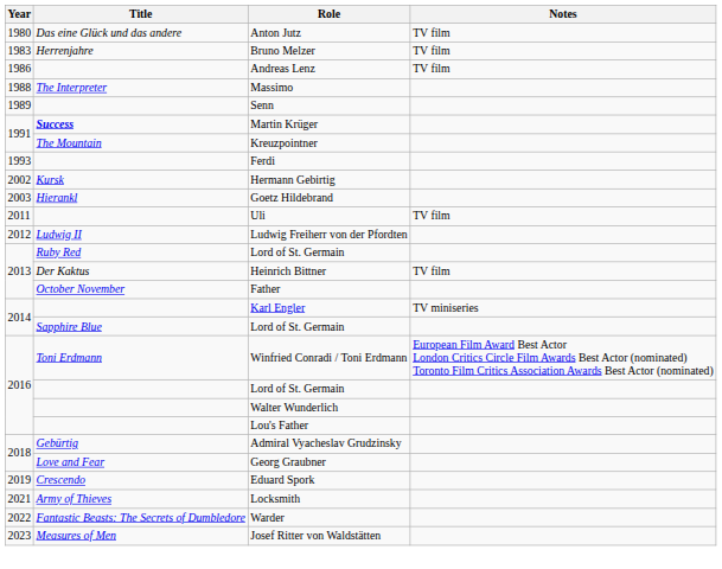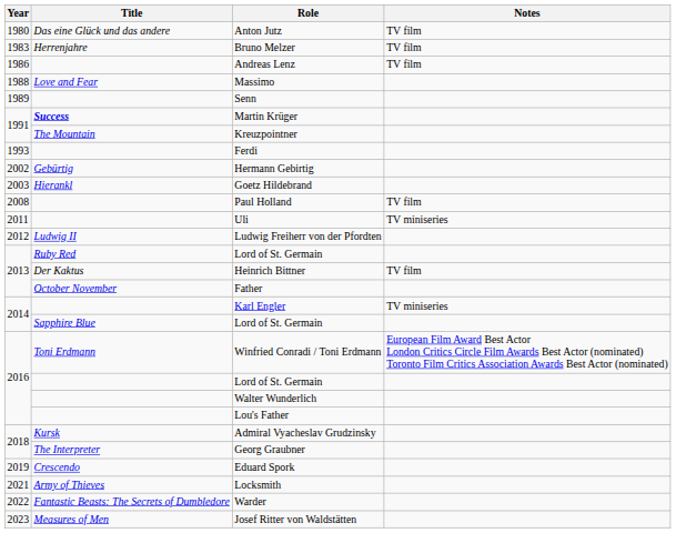Massimo | Title: The Interpreter -> Love and Fear
Hermann Gebirtig | Title: Kursk -> Gebürtig
+ row: 2008 | Paul Holland | TV film
Uli | Notes: TV film -> TV miniseries
Admiral Vyacheslav Grudzinsky | Title: Gebürtig -> Kursk
Georg Graubner | Title: Love and Fear -> The Interpreter
